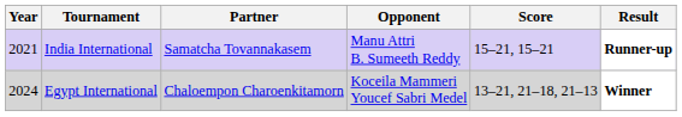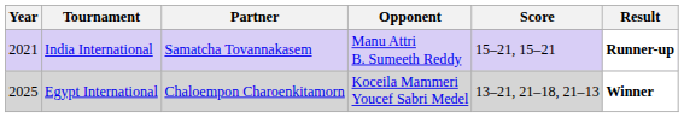Egypt International | Year: 2024 -> 2025
